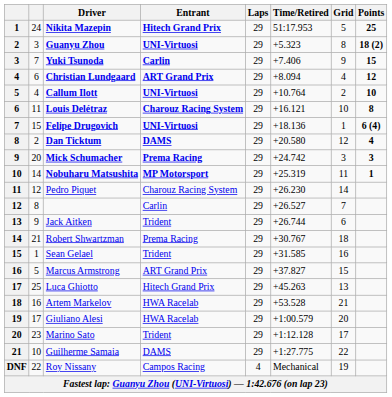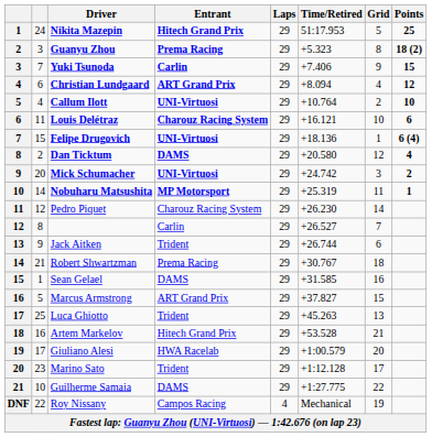Guanyu Zhou | Entrant: UNI-Virtuosi -> Prema Racing
Louis Delétraz | Points: 8 -> 6
Mick Schumacher | Entrant: Prema Racing -> UNI-Virtuosi
Mick Schumacher | Points: 3 -> 2
Sean Gelael | Entrant: Trident -> DAMS
Luca Ghiotto | Entrant: Hitech Grand Prix -> Trident
Artem Markelov | Entrant: HWA Racelab -> Hitech Grand Prix
